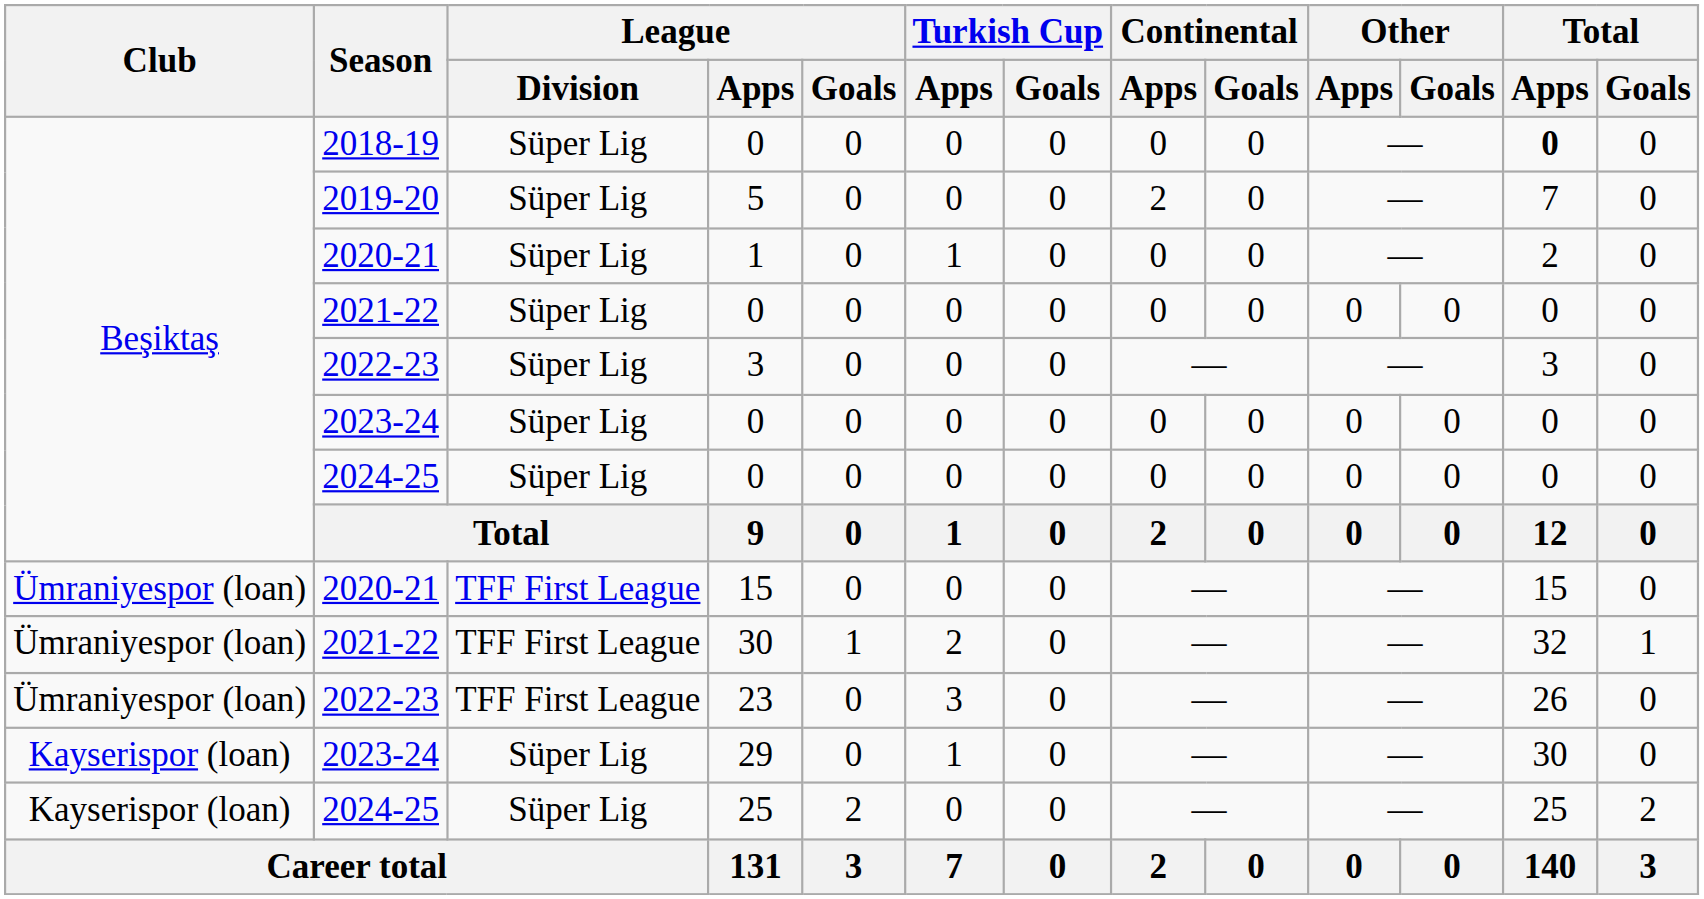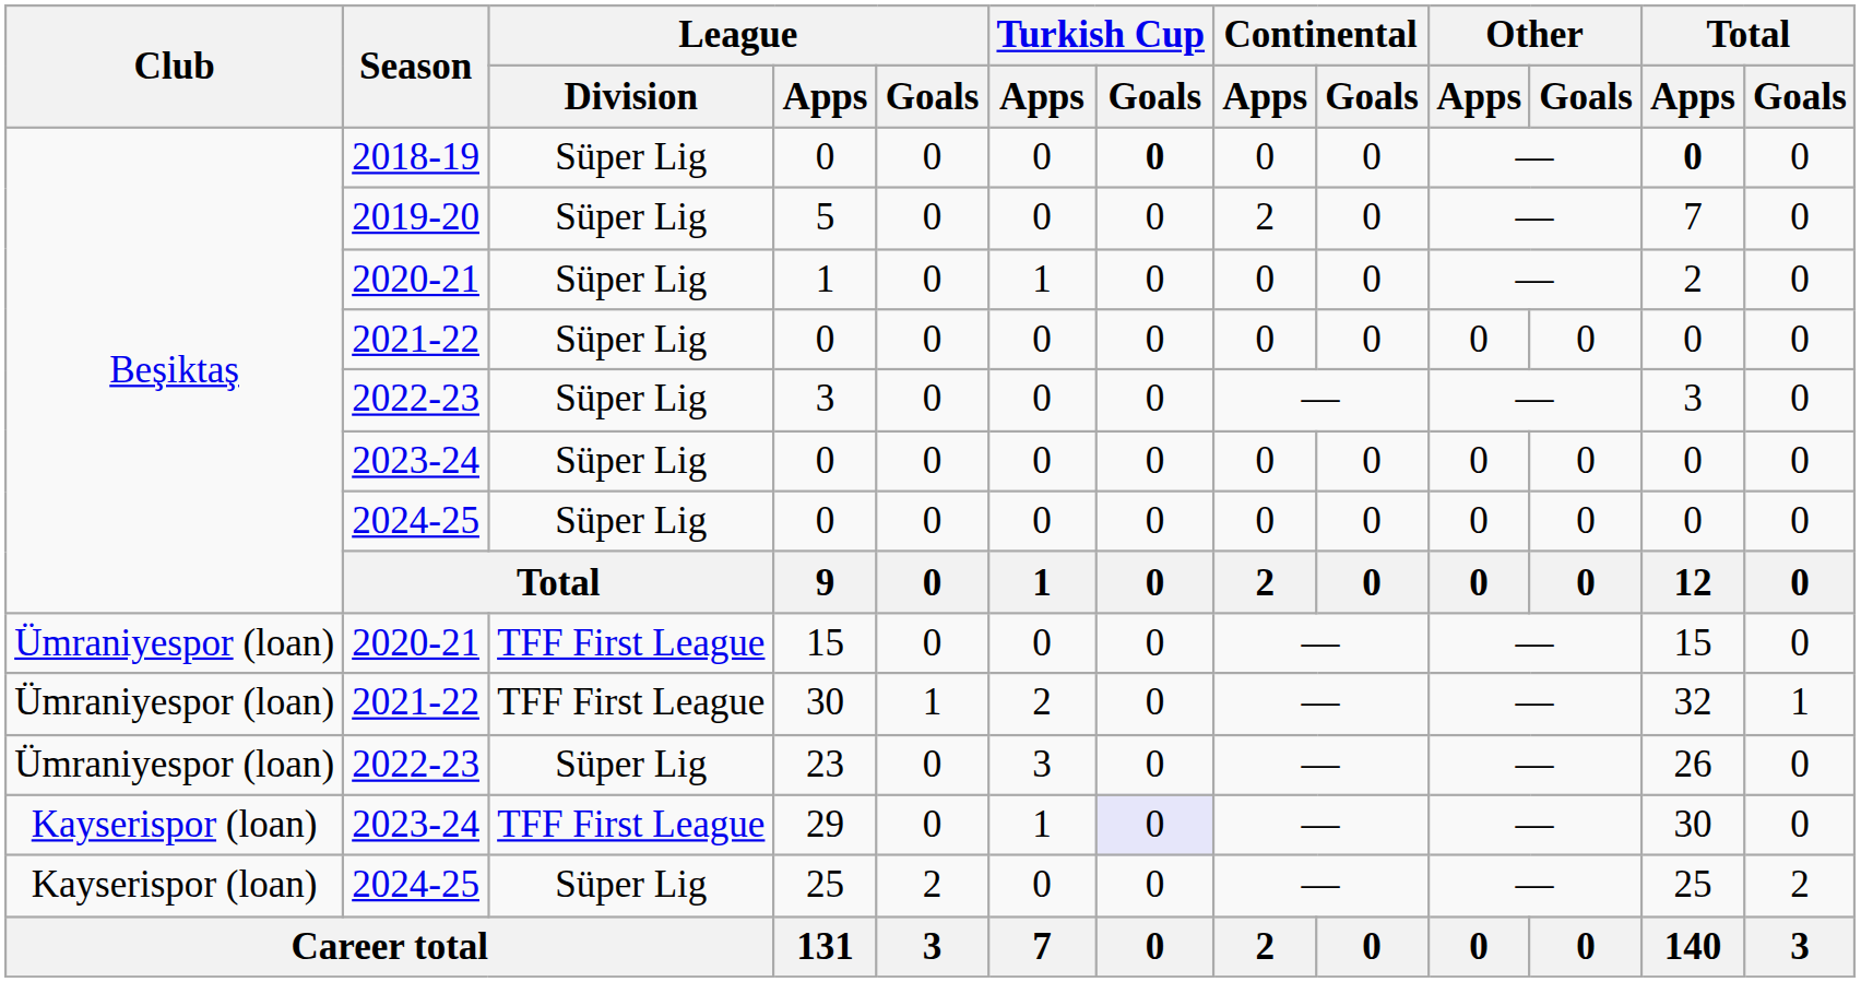2018-19 / 0 | Turkish Cup / Goals: normal -> bold
23 | League / Division: TFF First League -> Süper Lig
29 | League / Division: Süper Lig -> TFF First League
29 | Turkish Cup / Goals: no background -> lavender background
